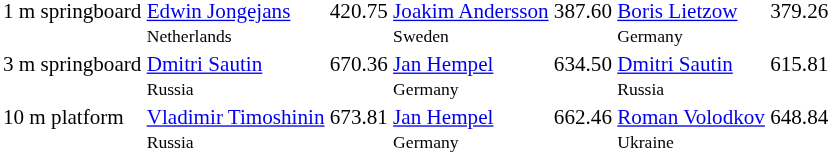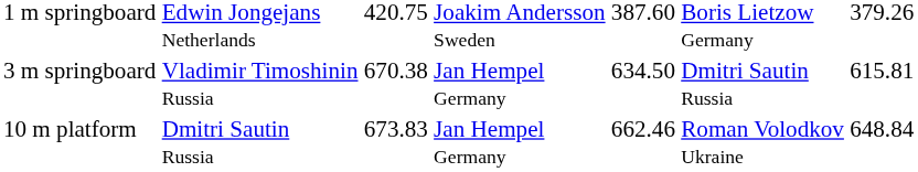3 m springboard | column 2: Dmitri Sautin Russia -> Vladimir Timoshinin Russia
3 m springboard | column 3: 670.36 -> 670.38
10 m platform | column 2: Vladimir Timoshinin Russia -> Dmitri Sautin Russia
10 m platform | column 3: 673.81 -> 673.83
